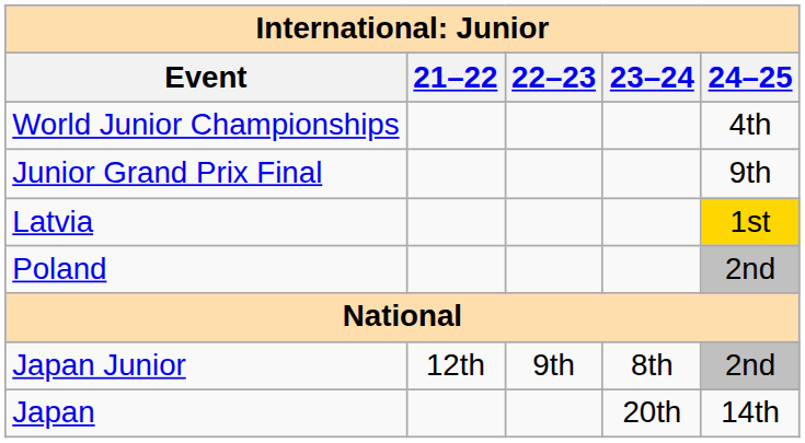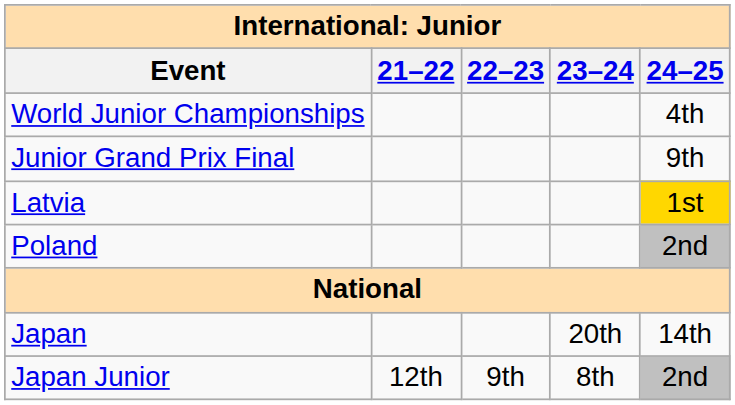rows swapped: Japan <-> Japan Junior
